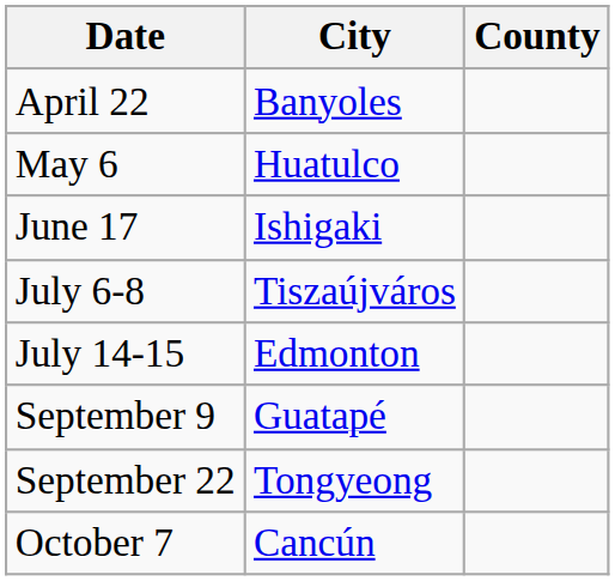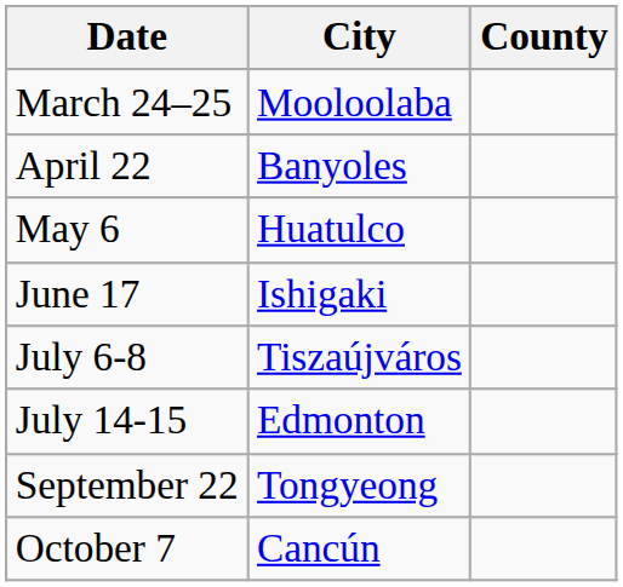+ row: March 24–25 | Mooloolaba
- row: September 9 | Guatapé
